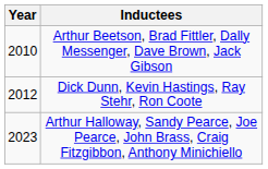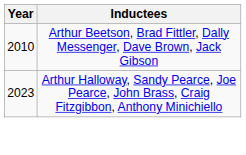- row: 2012 | Dick Dunn, Kevin Hastings, Ray Stehr, Ron Coote
